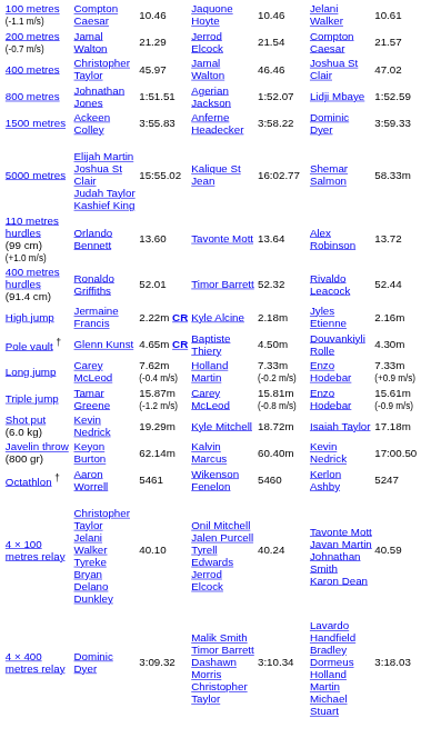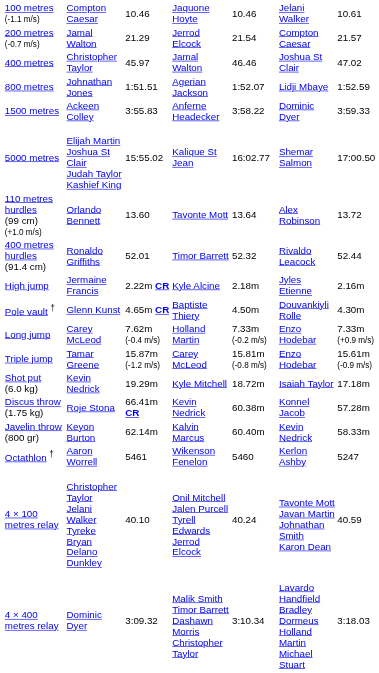5000 metres | column 7: 58.33m -> 17:00.50
+ row: Discus throw (1.75 kg) | Roje Stona | 66.41m CR | Kevin Nedrick | 60.38m | Konnel Jacob | 57.28m
Javelin throw (800 gr) | column 7: 17:00.50 -> 58.33m
